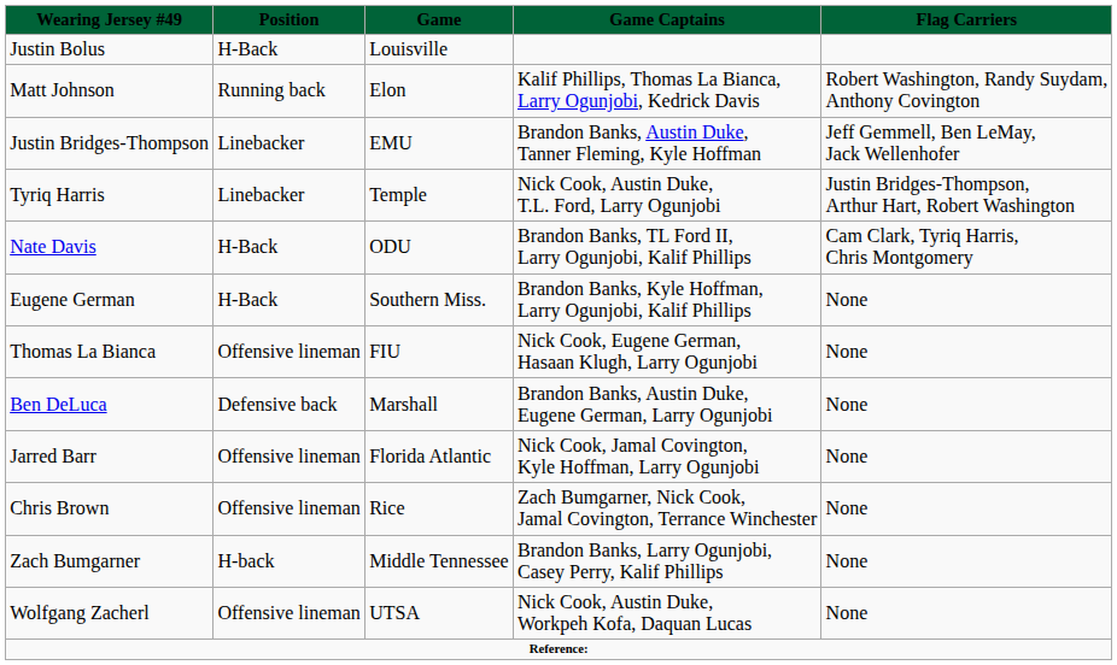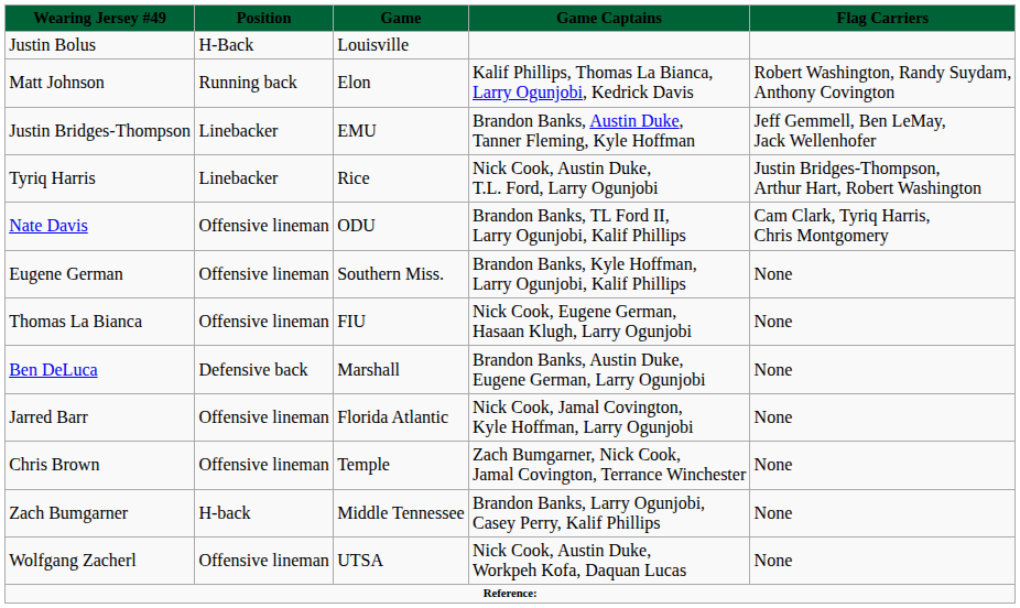Tyriq Harris | column 3: Temple -> Rice
Nate Davis | column 2: H-Back -> Offensive lineman
Eugene German | column 2: H-Back -> Offensive lineman
Chris Brown | column 3: Rice -> Temple
